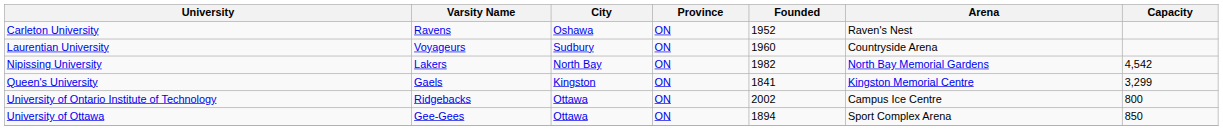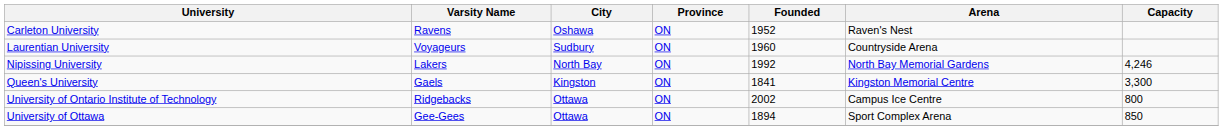Nipissing University | Founded: 1982 -> 1992
Nipissing University | Capacity: 4,542 -> 4,246
Queen's University | Capacity: 3,299 -> 3,300
